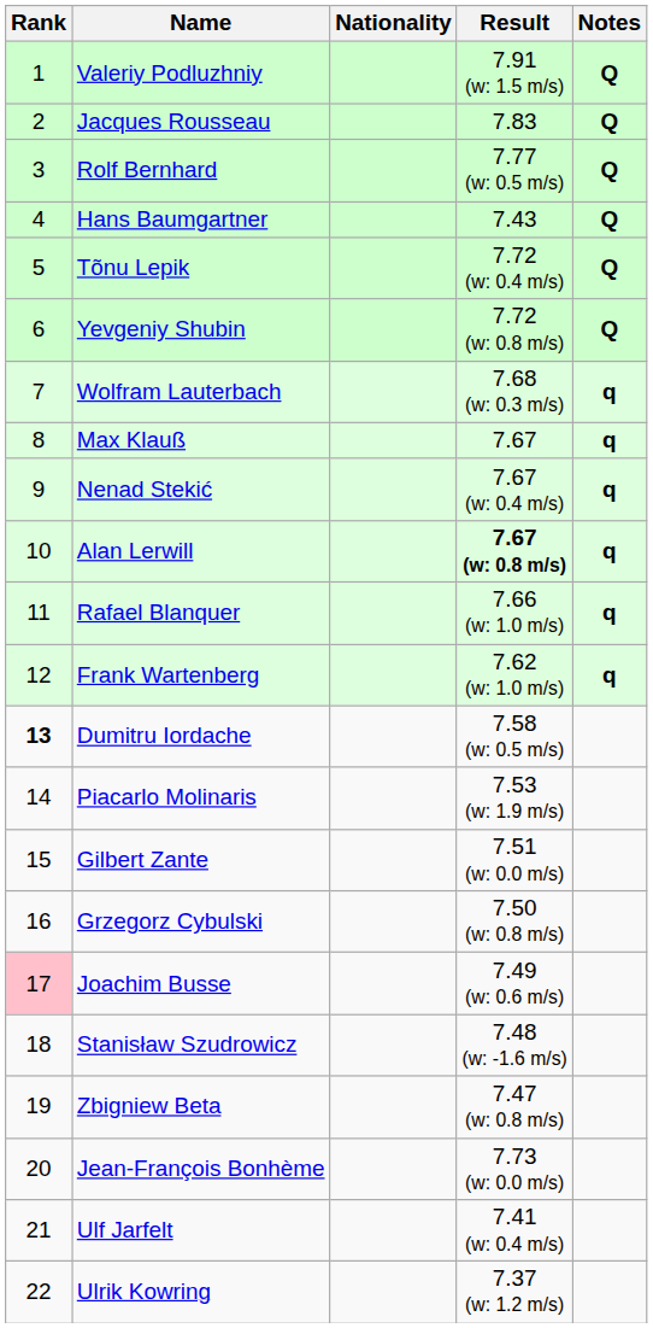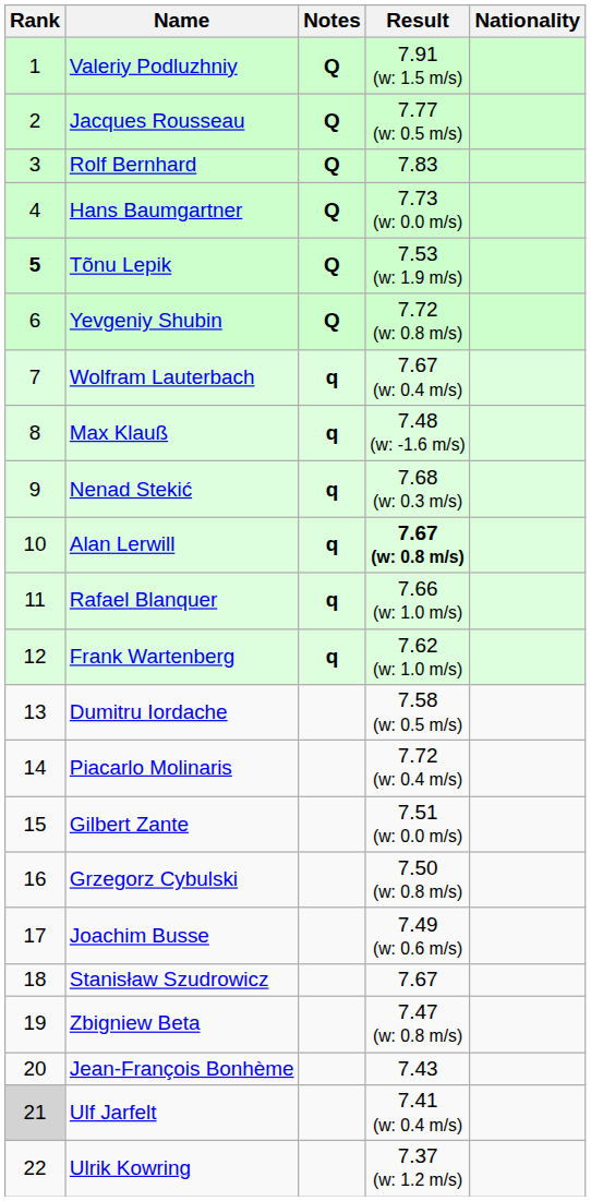columns swapped: Nationality <-> Notes
Jacques Rousseau | Result: 7.83 -> 7.77 (w: 0.5 m/s)
Rolf Bernhard | Result: 7.77 (w: 0.5 m/s) -> 7.83
Hans Baumgartner | Result: 7.43 -> 7.73 (w: 0.0 m/s)
Tõnu Lepik | Rank: normal -> bold
Tõnu Lepik | Result: 7.72 (w: 0.4 m/s) -> 7.53 (w: 1.9 m/s)
Wolfram Lauterbach | Result: 7.68 (w: 0.3 m/s) -> 7.67 (w: 0.4 m/s)
Max Klauß | Result: 7.67 -> 7.48 (w: -1.6 m/s)
Nenad Stekić | Result: 7.67 (w: 0.4 m/s) -> 7.68 (w: 0.3 m/s)
Dumitru Iordache | Rank: bold -> normal
Piacarlo Molinaris | Result: 7.53 (w: 1.9 m/s) -> 7.72 (w: 0.4 m/s)
Joachim Busse | Rank: pink background -> no background
Stanisław Szudrowicz | Result: 7.48 (w: -1.6 m/s) -> 7.67
Jean-François Bonhème | Result: 7.73 (w: 0.0 m/s) -> 7.43
Ulf Jarfelt | Rank: no background -> lightgrey background
